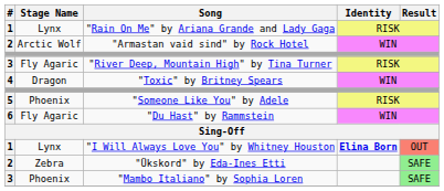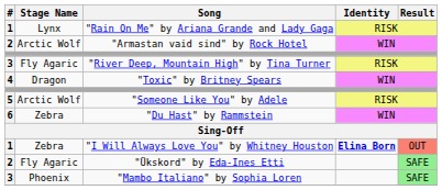"Someone Like You" by Adele | Stage Name: Phoenix -> Arctic Wolf
"Du Hast" by Rammstein | Stage Name: Fly Agaric -> Zebra
"I Will Always Love You" by Whitney Houston | Stage Name: Lynx -> Zebra
"Ükskord" by Eda-Ines Etti | Stage Name: Zebra -> Fly Agaric
